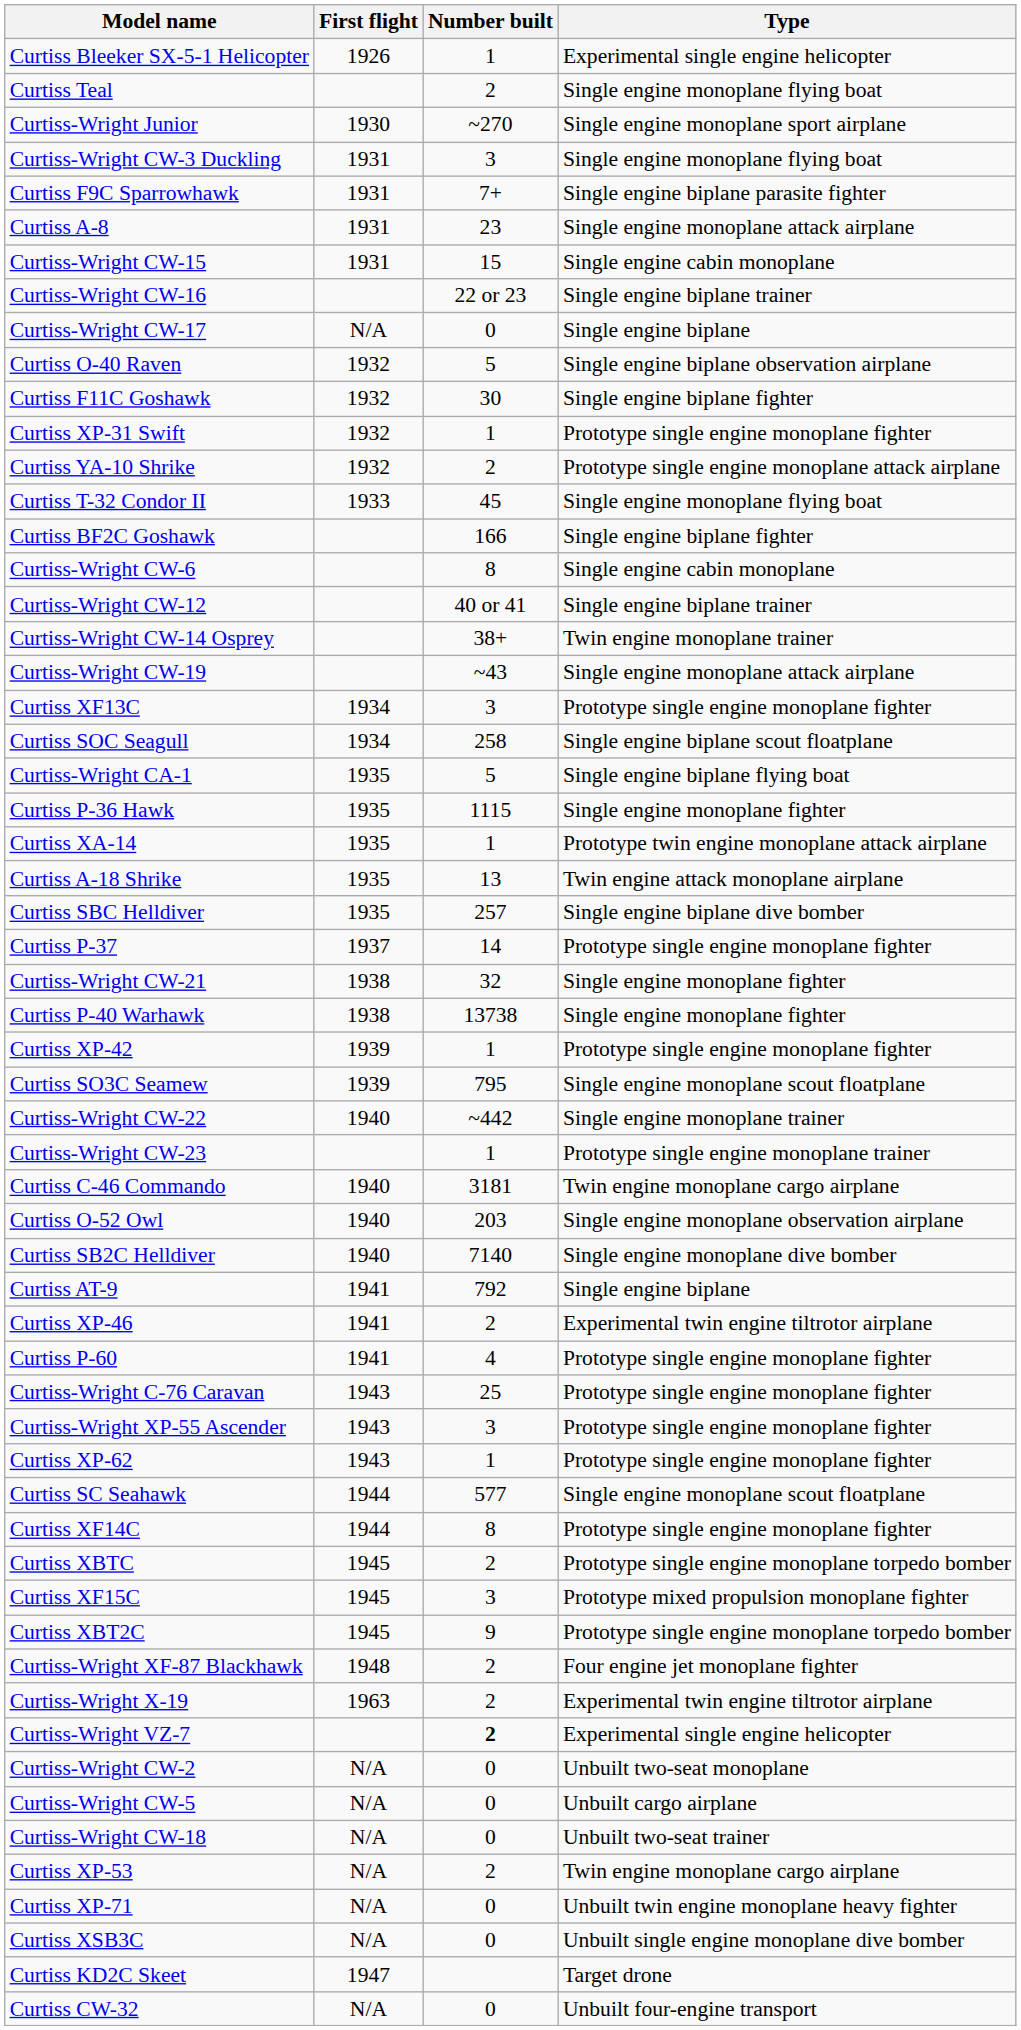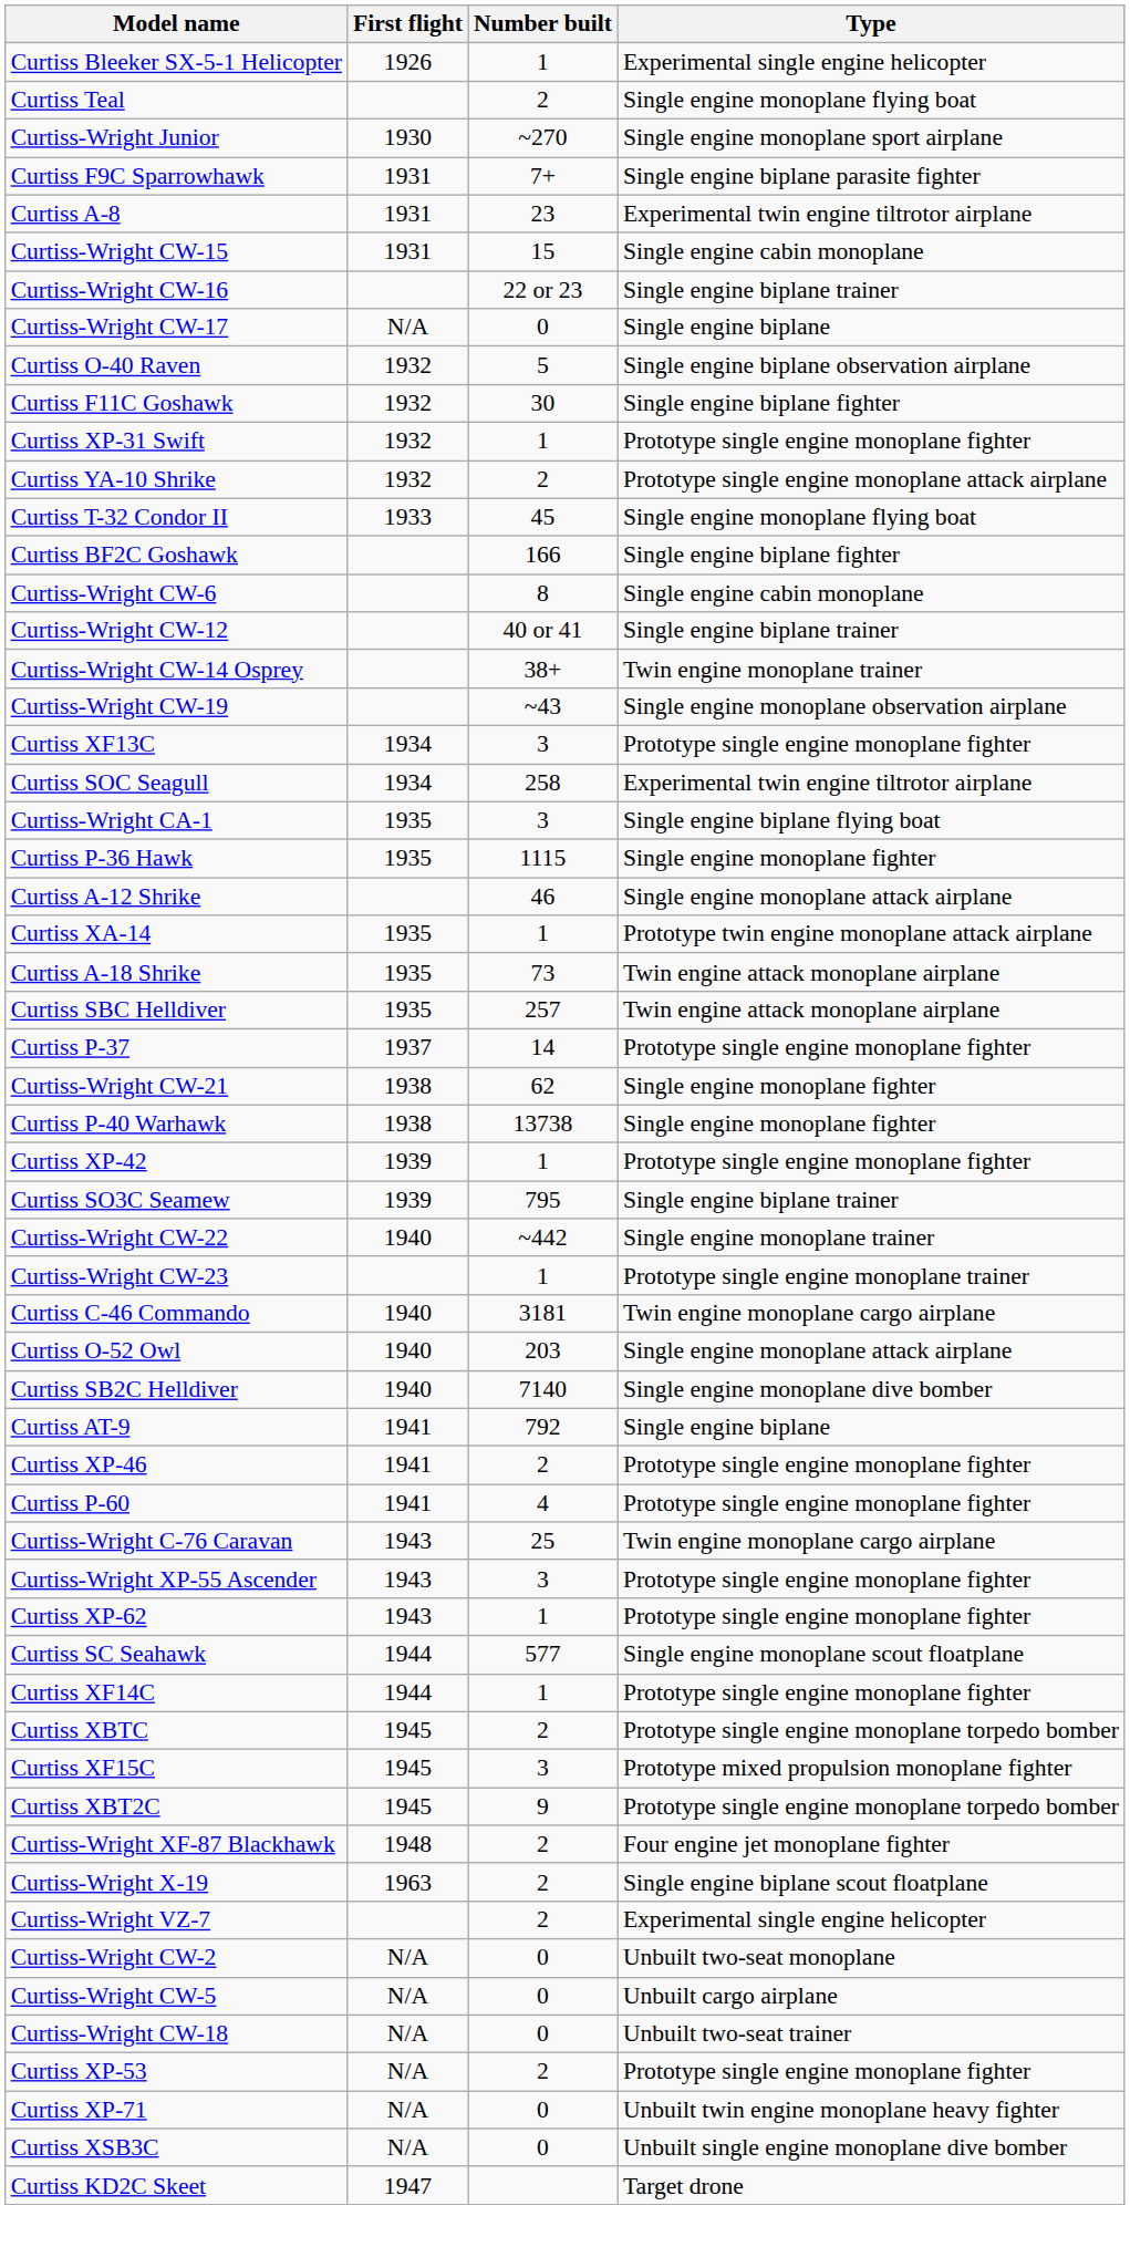- row: Curtiss-Wright CW-3 Duckling | 1931 | 3 | Single engine monoplane flying boat
Curtiss A-8 | Type: Single engine monoplane attack airplane -> Experimental twin engine tiltrotor airplane
Curtiss-Wright CW-19 | Type: Single engine monoplane attack airplane -> Single engine monoplane observation airplane
Curtiss SOC Seagull | Type: Single engine biplane scout floatplane -> Experimental twin engine tiltrotor airplane
Curtiss-Wright CA-1 | Number built: 5 -> 3
+ row: Curtiss A-12 Shrike | 46 | Single engine monoplane attack airplane
Curtiss A-18 Shrike | Number built: 13 -> 73
Curtiss SBC Helldiver | Type: Single engine biplane dive bomber -> Twin engine attack monoplane airplane
Curtiss-Wright CW-21 | Number built: 32 -> 62
Curtiss SO3C Seamew | Type: Single engine monoplane scout floatplane -> Single engine biplane trainer
Curtiss O-52 Owl | Type: Single engine monoplane observation airplane -> Single engine monoplane attack airplane
Curtiss XP-46 | Type: Experimental twin engine tiltrotor airplane -> Prototype single engine monoplane fighter
Curtiss-Wright C-76 Caravan | Type: Prototype single engine monoplane fighter -> Twin engine monoplane cargo airplane
Curtiss XF14C | Number built: 8 -> 1
Curtiss-Wright X-19 | Type: Experimental twin engine tiltrotor airplane -> Single engine biplane scout floatplane
Curtiss-Wright VZ-7 | Number built: bold -> normal
Curtiss XP-53 | Type: Twin engine monoplane cargo airplane -> Prototype single engine monoplane fighter
- row: Curtiss CW-32 | N/A | 0 | Unbuilt four-engine transport
